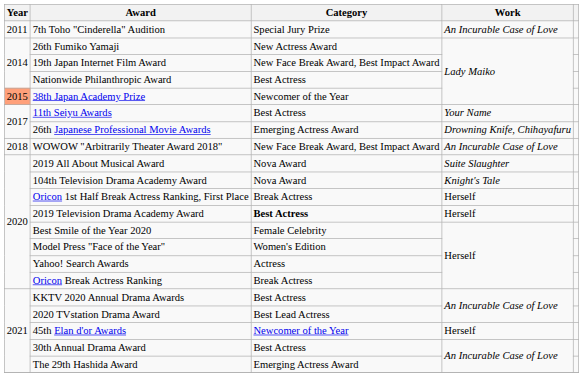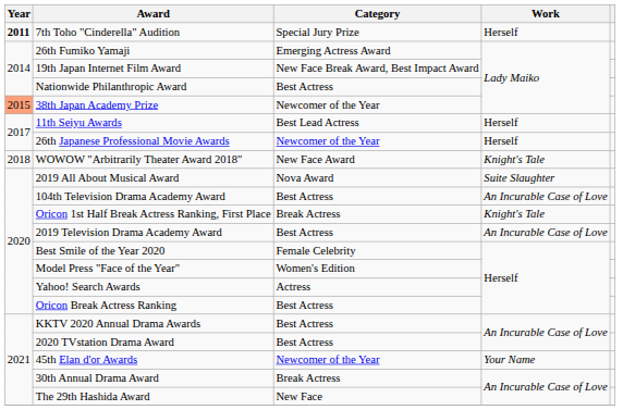7th Toho "Cinderella" Audition | Year: normal -> bold
7th Toho "Cinderella" Audition | Work: An Incurable Case of Love -> Herself
26th Fumiko Yamaji | Category: New Actress Award -> Emerging Actress Award
11th Seiyu Awards | Category: Best Actress -> Best Lead Actress
11th Seiyu Awards | Work: Your Name -> Herself
26th Japanese Professional Movie Awards | Category: Emerging Actress Award -> Newcomer of the Year
26th Japanese Professional Movie Awards | Work: Drowning Knife, Chihayafuru -> Herself
WOWOW "Arbitrarily Theater Award 2018" | Category: New Face Break Award, Best Impact Award -> New Face Award
WOWOW "Arbitrarily Theater Award 2018" | Work: An Incurable Case of Love -> Knight's Tale
104th Television Drama Academy Award | Category: Nova Award -> Best Actress
104th Television Drama Academy Award | Work: Knight's Tale -> An Incurable Case of Love
Oricon 1st Half Break Actress Ranking, First Place | Work: Herself -> Knight's Tale
2019 Television Drama Academy Award | Category: bold -> normal
2019 Television Drama Academy Award | Work: Herself -> An Incurable Case of Love
Oricon Break Actress Ranking | Category: Break Actress -> Best Actress
2020 TVstation Drama Award | Category: Best Lead Actress -> Best Actress
45th Elan d'or Awards | Work: Herself -> Your Name
30th Annual Drama Award | Category: Best Actress -> Break Actress
The 29th Hashida Award | Category: Emerging Actress Award -> New Face
